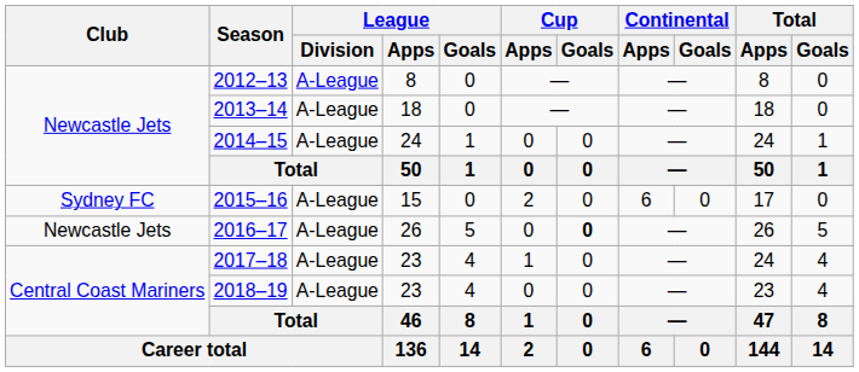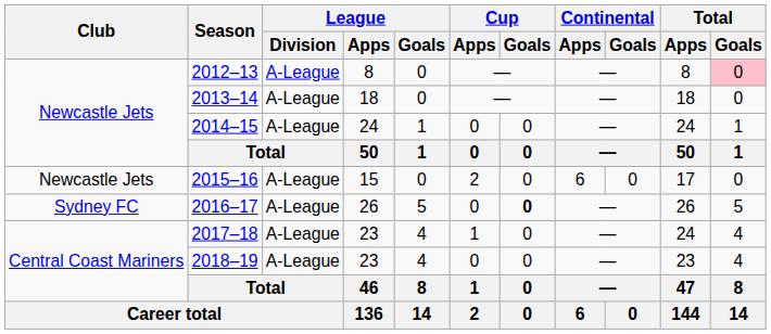2012–13 | Total / Goals: no background -> pink background
2015–16 | Club: Sydney FC -> Newcastle Jets
2016–17 | Club: Newcastle Jets -> Sydney FC
